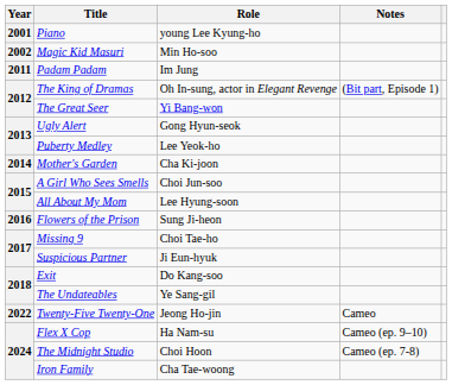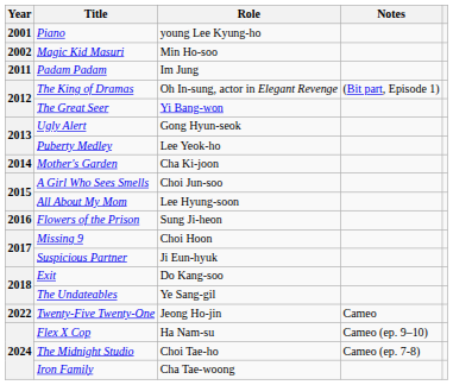Missing 9 | Role: Choi Tae-ho -> Choi Hoon
The Midnight Studio | Role: Choi Hoon -> Choi Tae-ho
